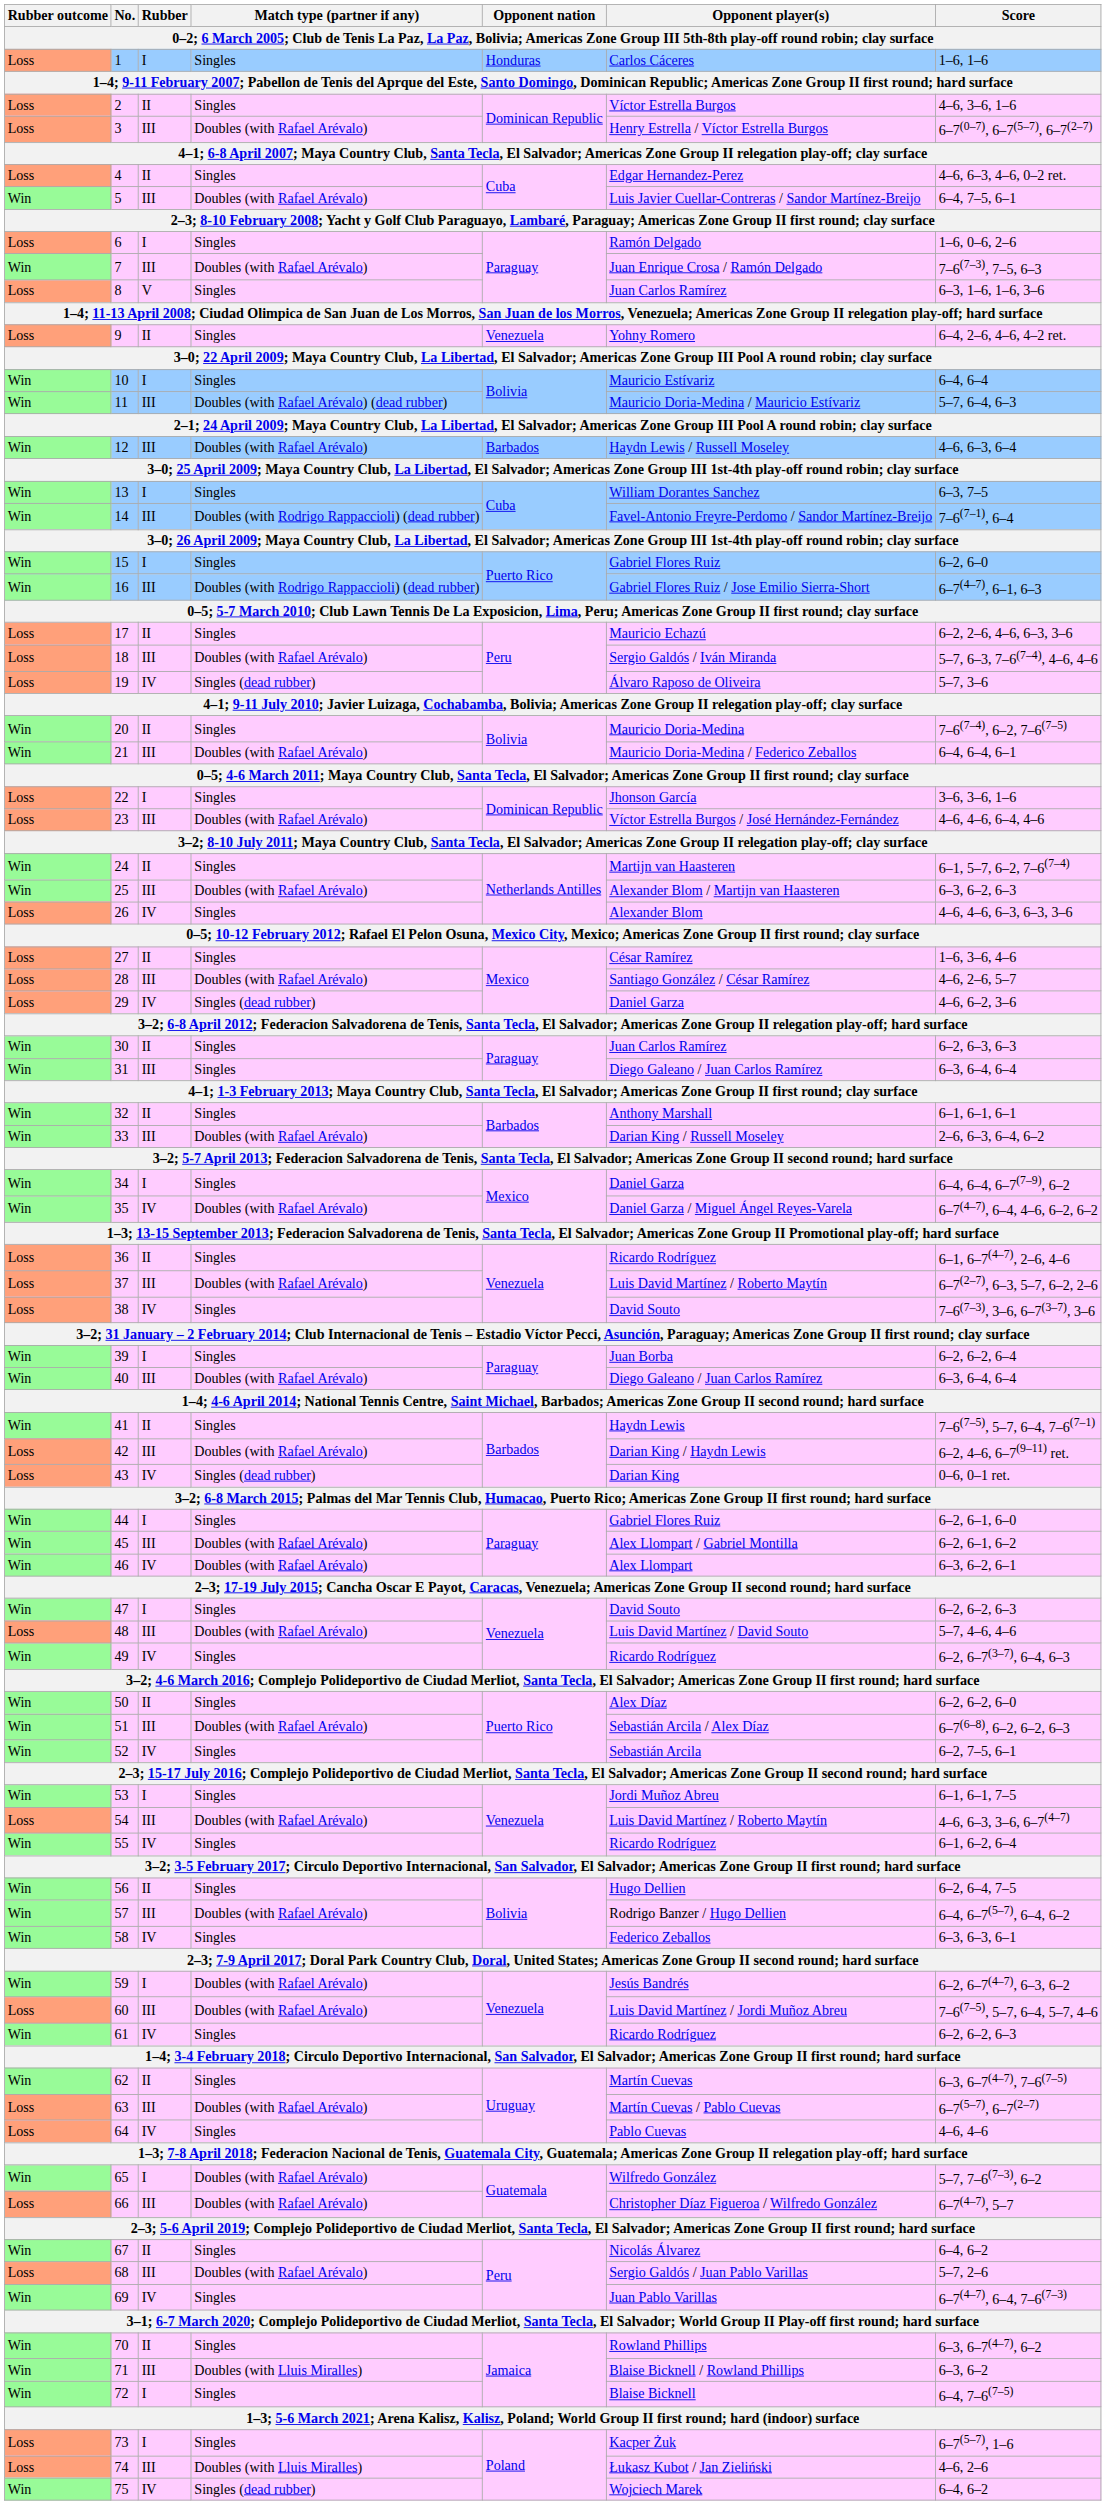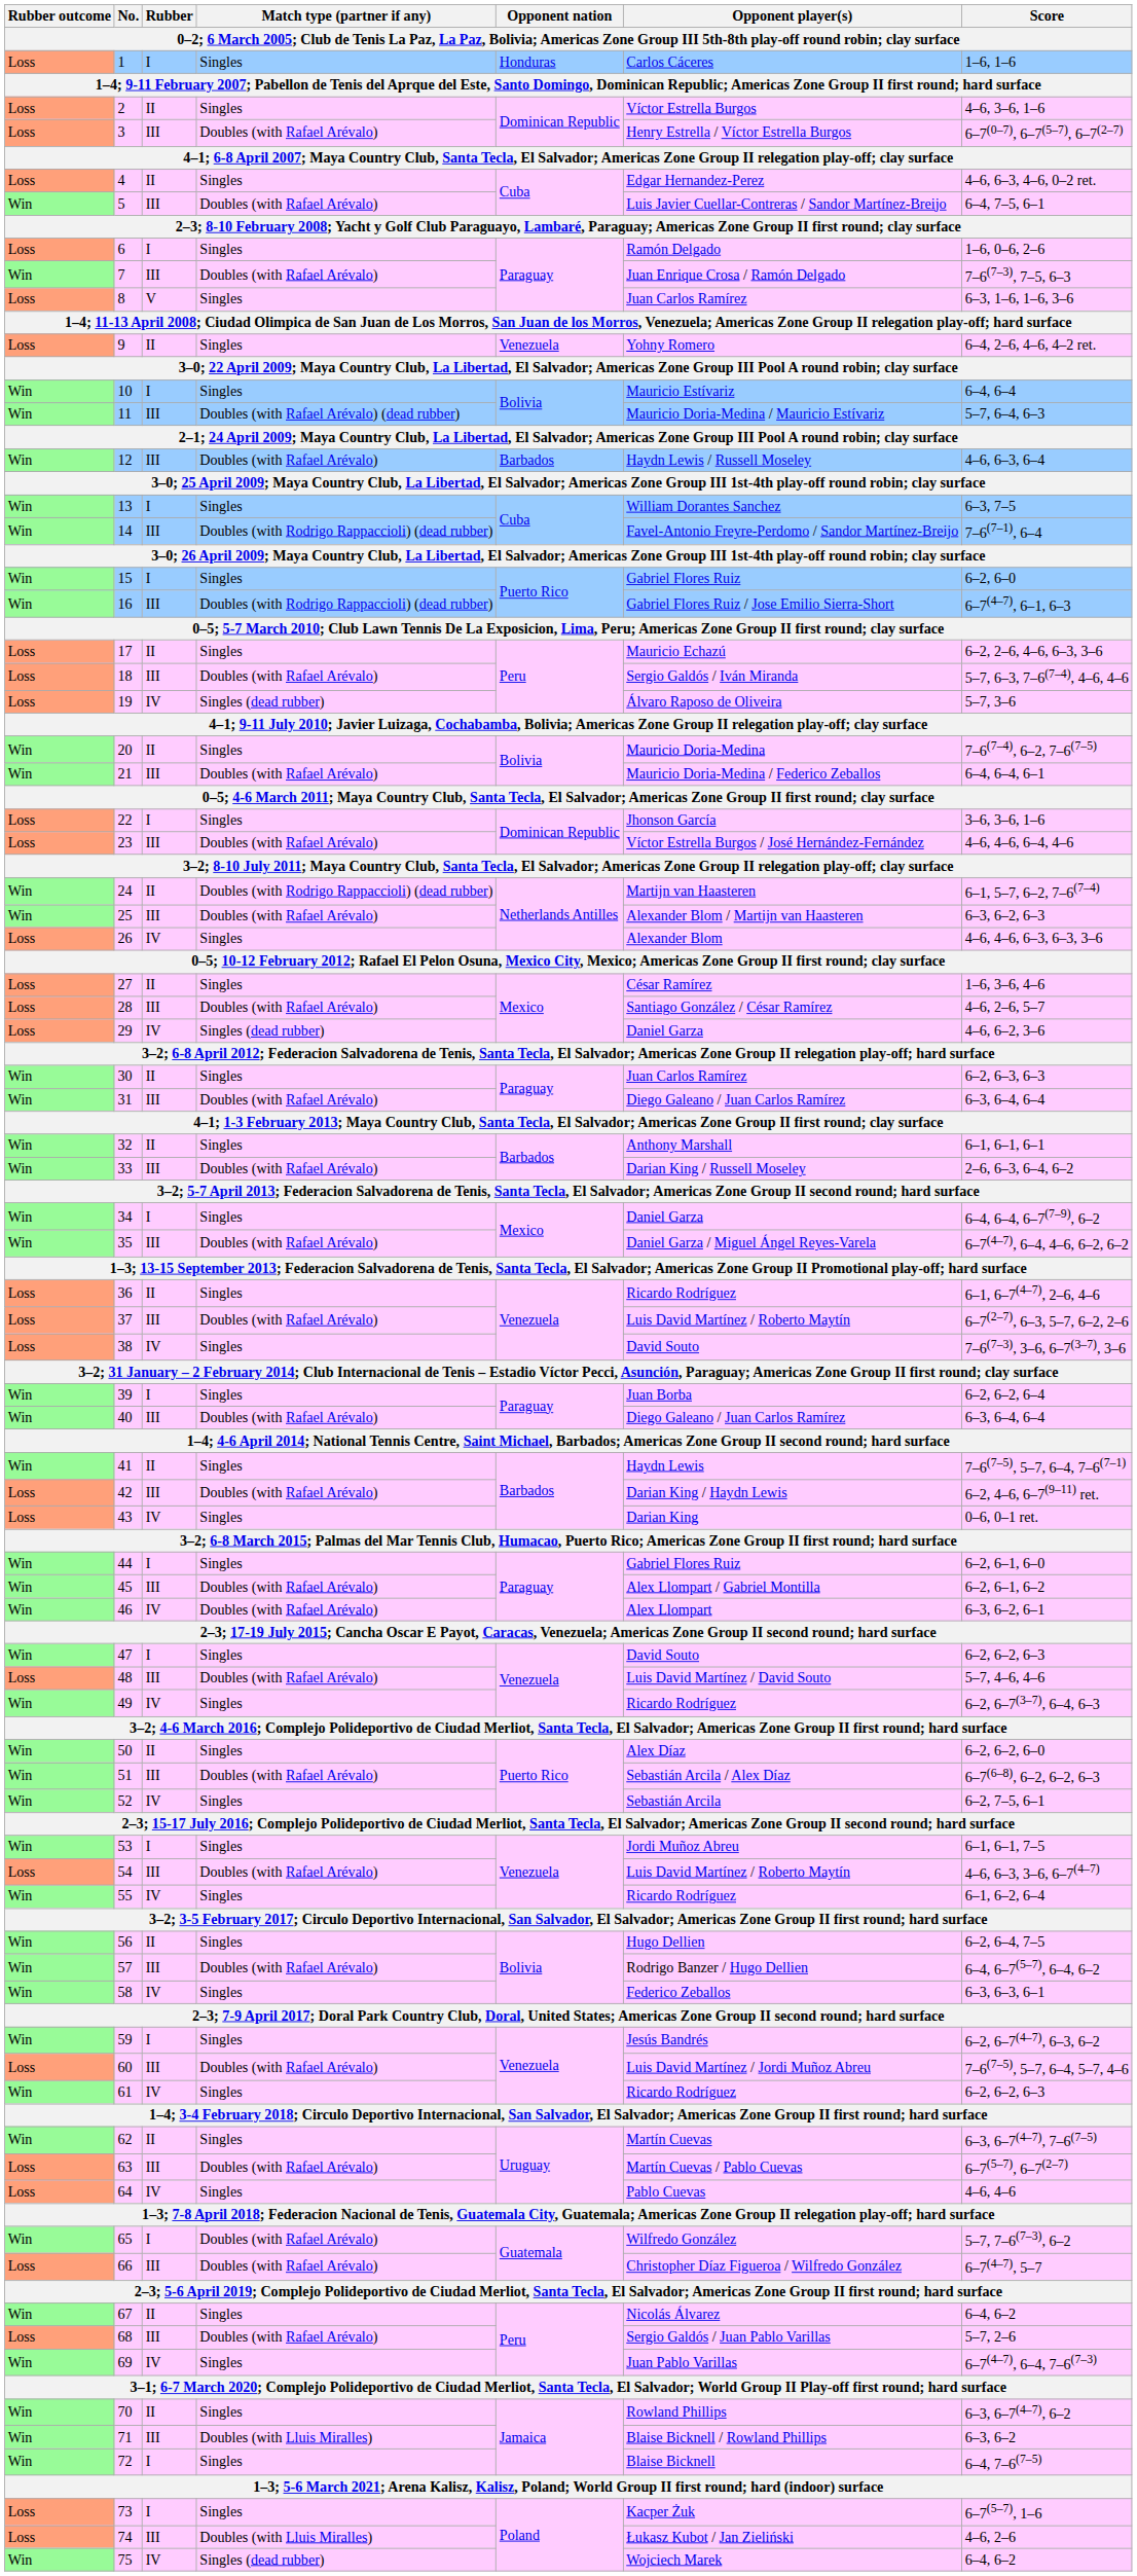24 | Match type (partner if any): Singles -> Doubles (with Rodrigo Rappaccioli) (dead rubber)
31 | Match type (partner if any): Singles -> Doubles (with Rafael Arévalo)
35 | Rubber: IV -> III
43 | Match type (partner if any): Singles (dead rubber) -> Singles
59 | Match type (partner if any): Doubles (with Rafael Arévalo) -> Singles
